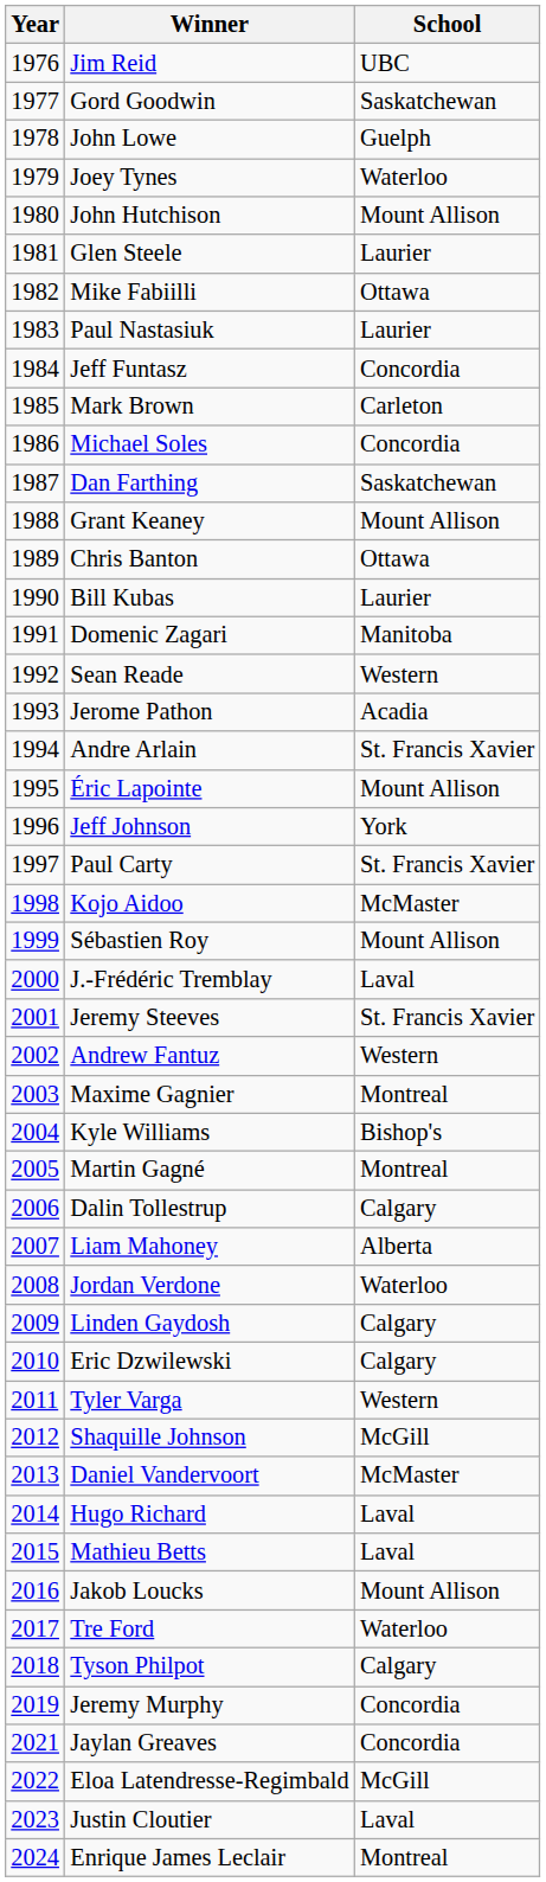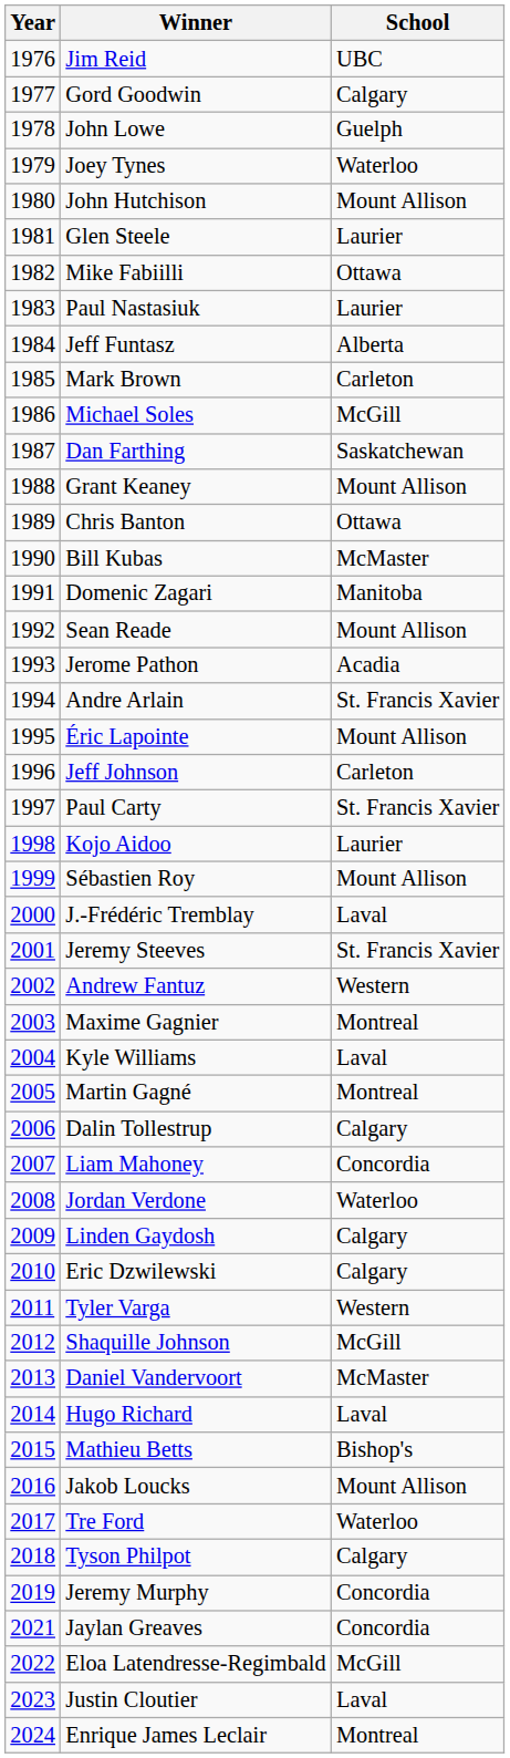Gord Goodwin | School: Saskatchewan -> Calgary
Jeff Funtasz | School: Concordia -> Alberta
Michael Soles | School: Concordia -> McGill
Bill Kubas | School: Laurier -> McMaster
Sean Reade | School: Western -> Mount Allison
Jeff Johnson | School: York -> Carleton
Kojo Aidoo | School: McMaster -> Laurier
Kyle Williams | School: Bishop's -> Laval
Liam Mahoney | School: Alberta -> Concordia
Mathieu Betts | School: Laval -> Bishop's
